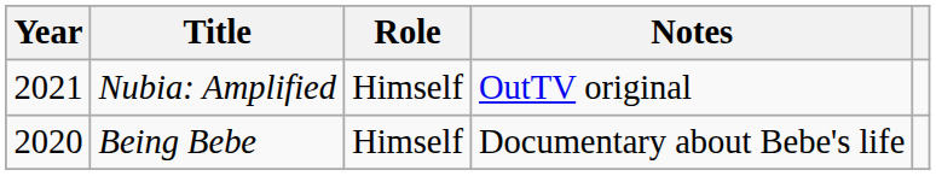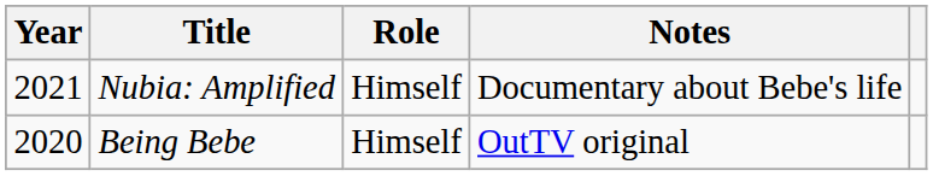Nubia: Amplified | Notes: OutTV original -> Documentary about Bebe's life
Being Bebe | Notes: Documentary about Bebe's life -> OutTV original
